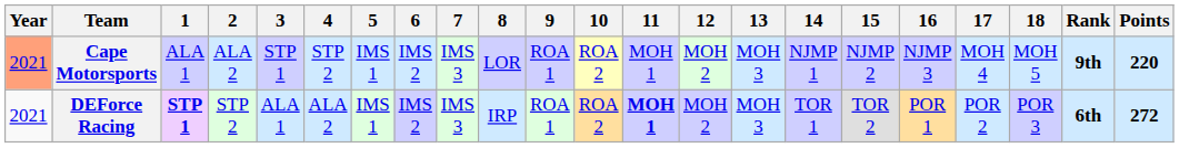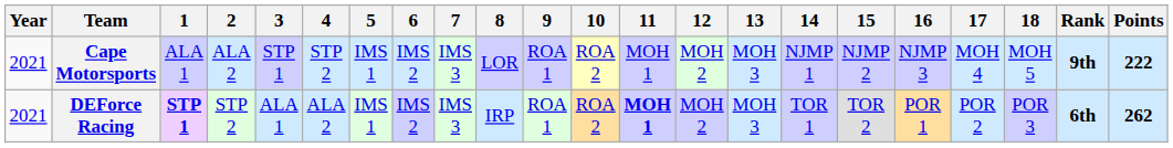Cape Motorsports | Year: lightsalmon background -> no background
Cape Motorsports | Points: 220 -> 222
DEForce Racing | Points: 272 -> 262
